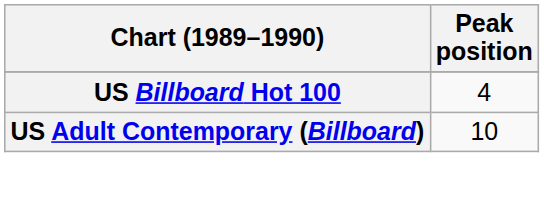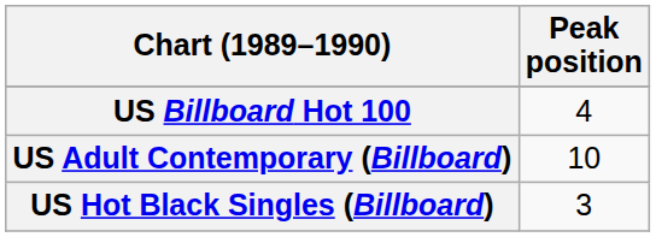+ row: US Hot Black Singles (Billboard) | 3
